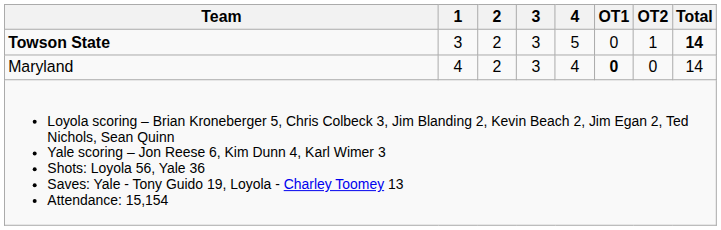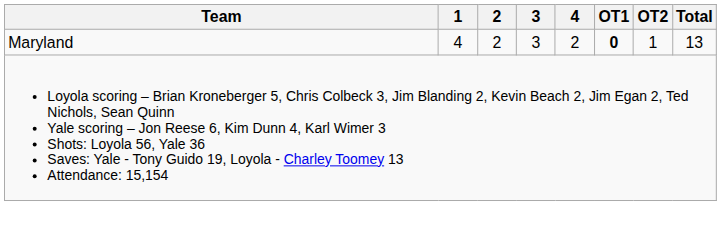- row: Towson State | 3 | 2 | 3 | 5 | 0 | 1 | 14
Maryland | 4: 4 -> 2
Maryland | OT2: 0 -> 1
Maryland | Total: 14 -> 13
